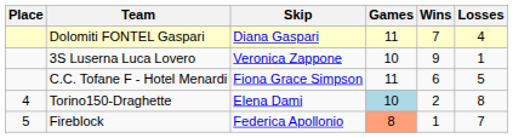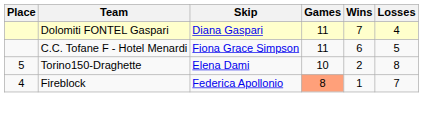- row: 3S Luserna Luca Lovero | Veronica Zappone | 10 | 9 | 1
Torino150-Draghette | Place: 4 -> 5
Torino150-Draghette | Games: lightblue background -> no background
Fireblock | Place: 5 -> 4
